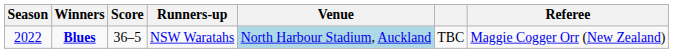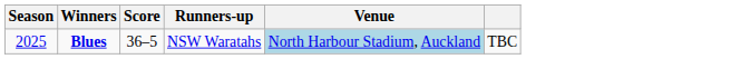- column: Referee | Maggie Cogger Orr (New Zealand)
Blues | Season: 2022 -> 2025
